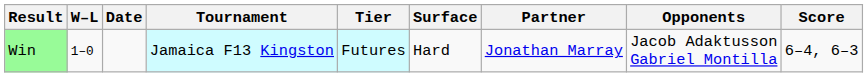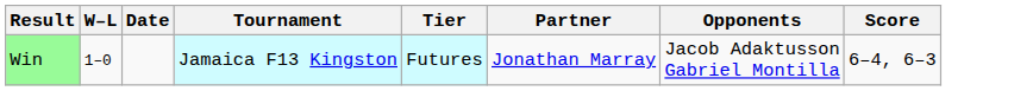- column: Surface | Hard
